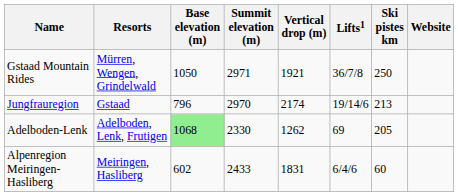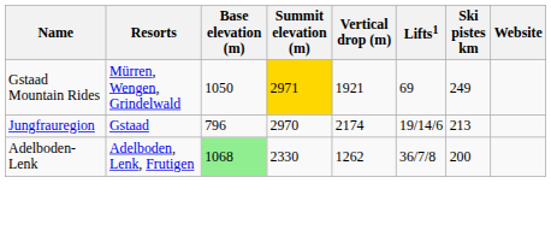Gstaad Mountain Rides | Summit elevation (m): no background -> gold background
Gstaad Mountain Rides | Lifts1: 36/7/8 -> 69
Gstaad Mountain Rides | Ski pistes km: 250 -> 249
Adelboden-Lenk | Lifts1: 69 -> 36/7/8
Adelboden-Lenk | Ski pistes km: 205 -> 200
- row: Alpenregion Meiringen-Hasliberg | Meiringen, Hasliberg | 602 | 2433 | 1831 | 6/4/6 | 60
